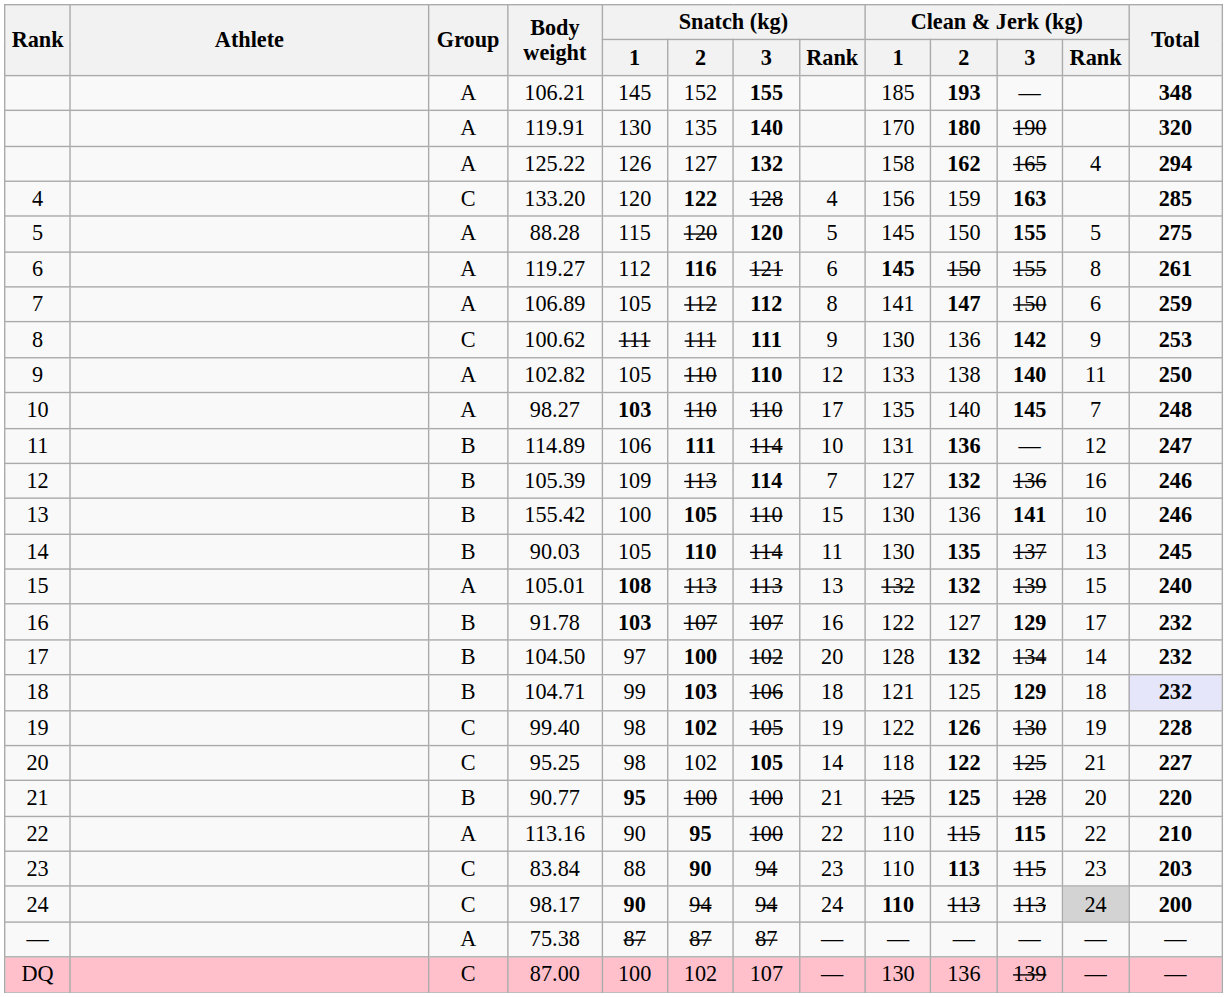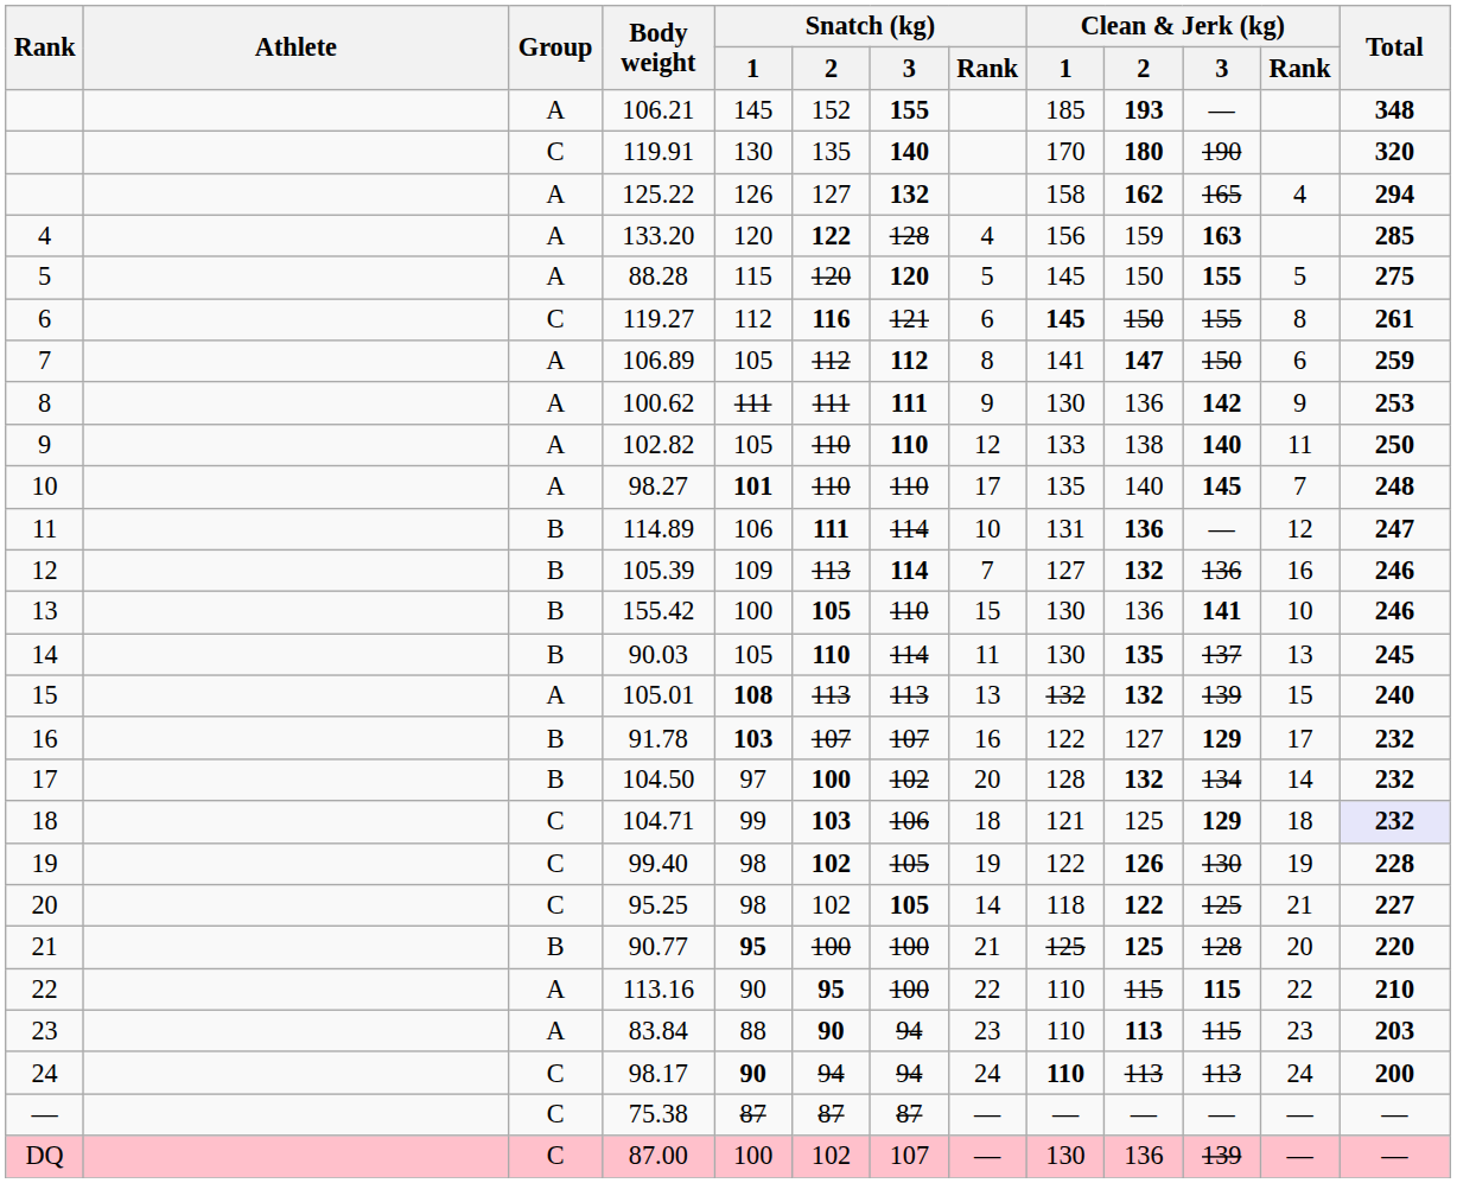119.91 | Group: A -> C
133.20 | Group: C -> A
119.27 | Group: A -> C
100.62 | Group: C -> A
98.27 | Snatch (kg) / 1: 103 -> 101
104.71 | Group: B -> C
83.84 | Group: C -> A
98.17 | Clean & Jerk (kg) / Rank: lightgrey background -> no background
75.38 | Group: A -> C
